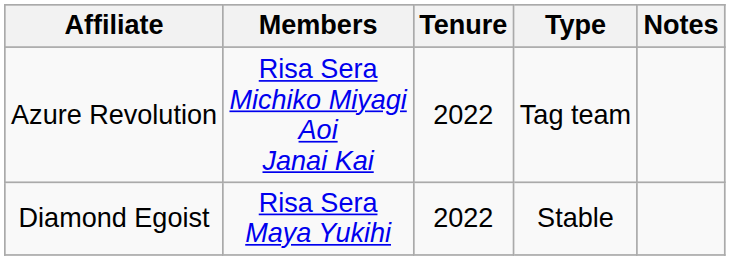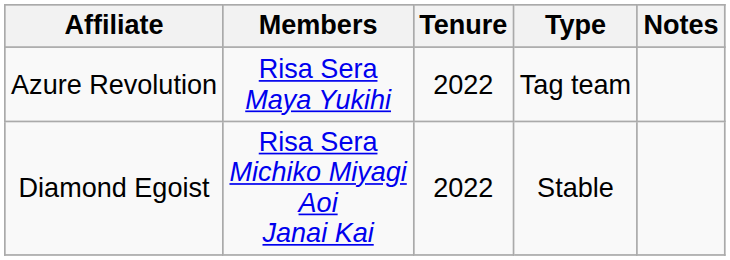Azure Revolution | Members: Risa Sera Michiko Miyagi Aoi Janai Kai -> Risa Sera Maya Yukihi
Diamond Egoist | Members: Risa Sera Maya Yukihi -> Risa Sera Michiko Miyagi Aoi Janai Kai
